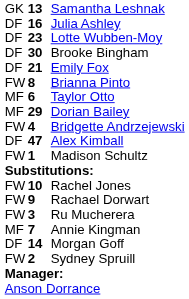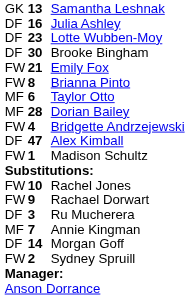Emily Fox | column 1: DF -> FW
Dorian Bailey | column 2: 29 -> 28
Ru Mucherera | column 1: FW -> DF
